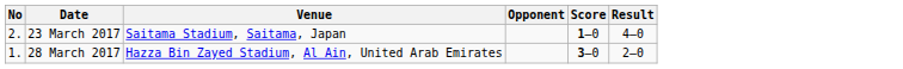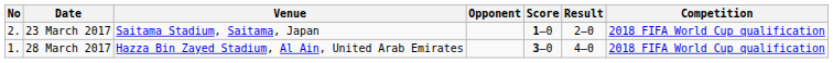+ column: Competition | 2018 FIFA World Cup qualification | 2018 FIFA World Cup qualification
23 March 2017 | Result: 4–0 -> 2–0
28 March 2017 | Result: 2–0 -> 4–0
